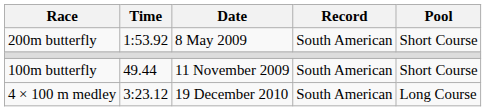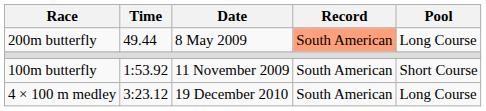200m butterfly | Time: 1:53.92 -> 49.44
200m butterfly | Record: no background -> lightsalmon background
200m butterfly | Pool: Short Course -> Long Course
100m butterfly | Time: 49.44 -> 1:53.92
